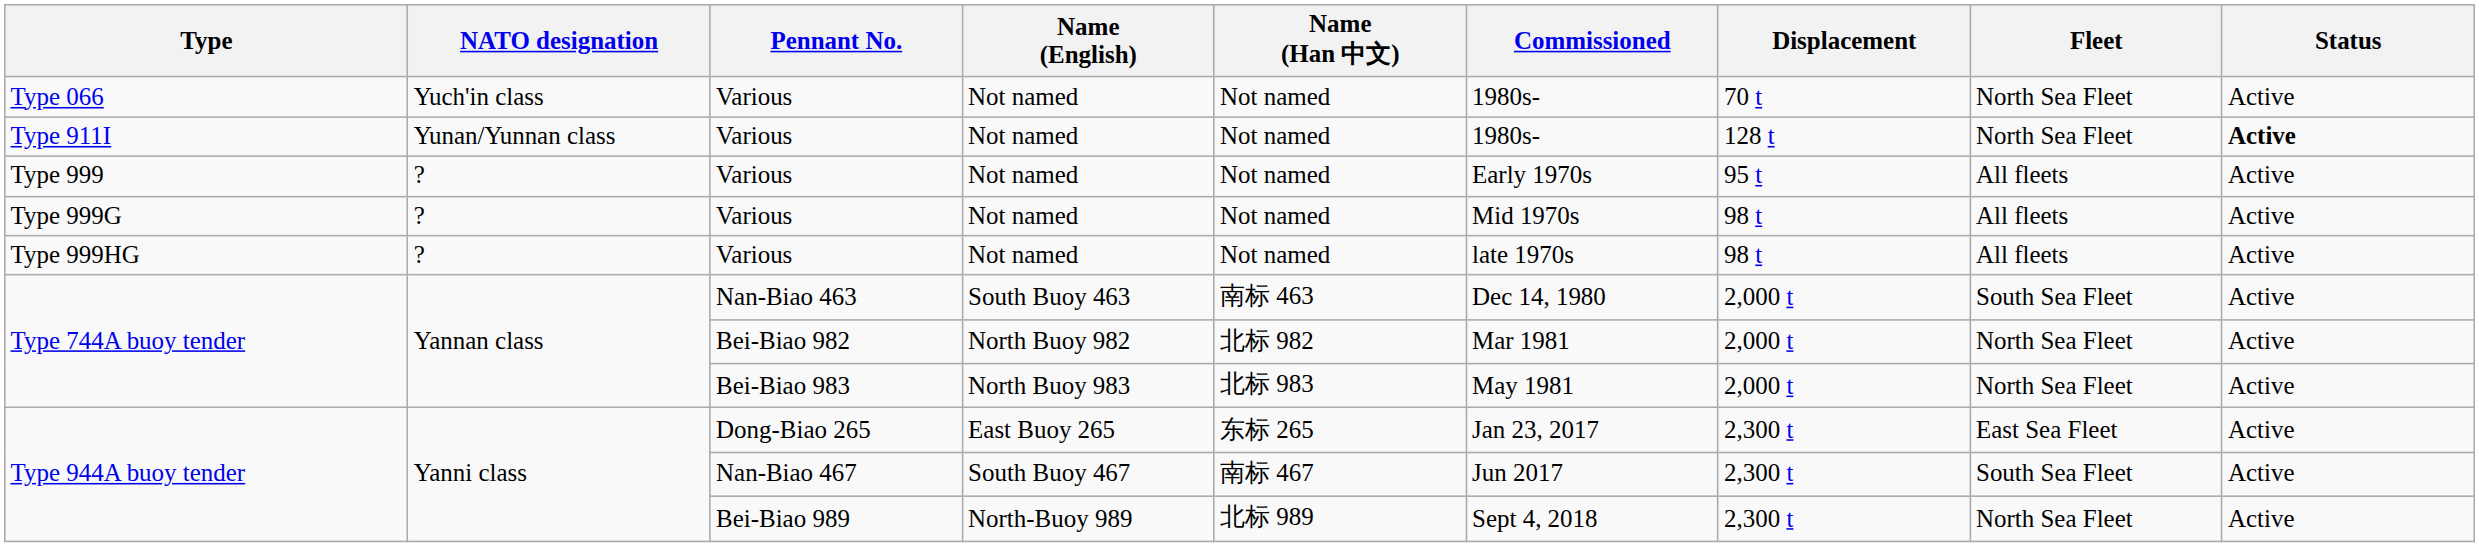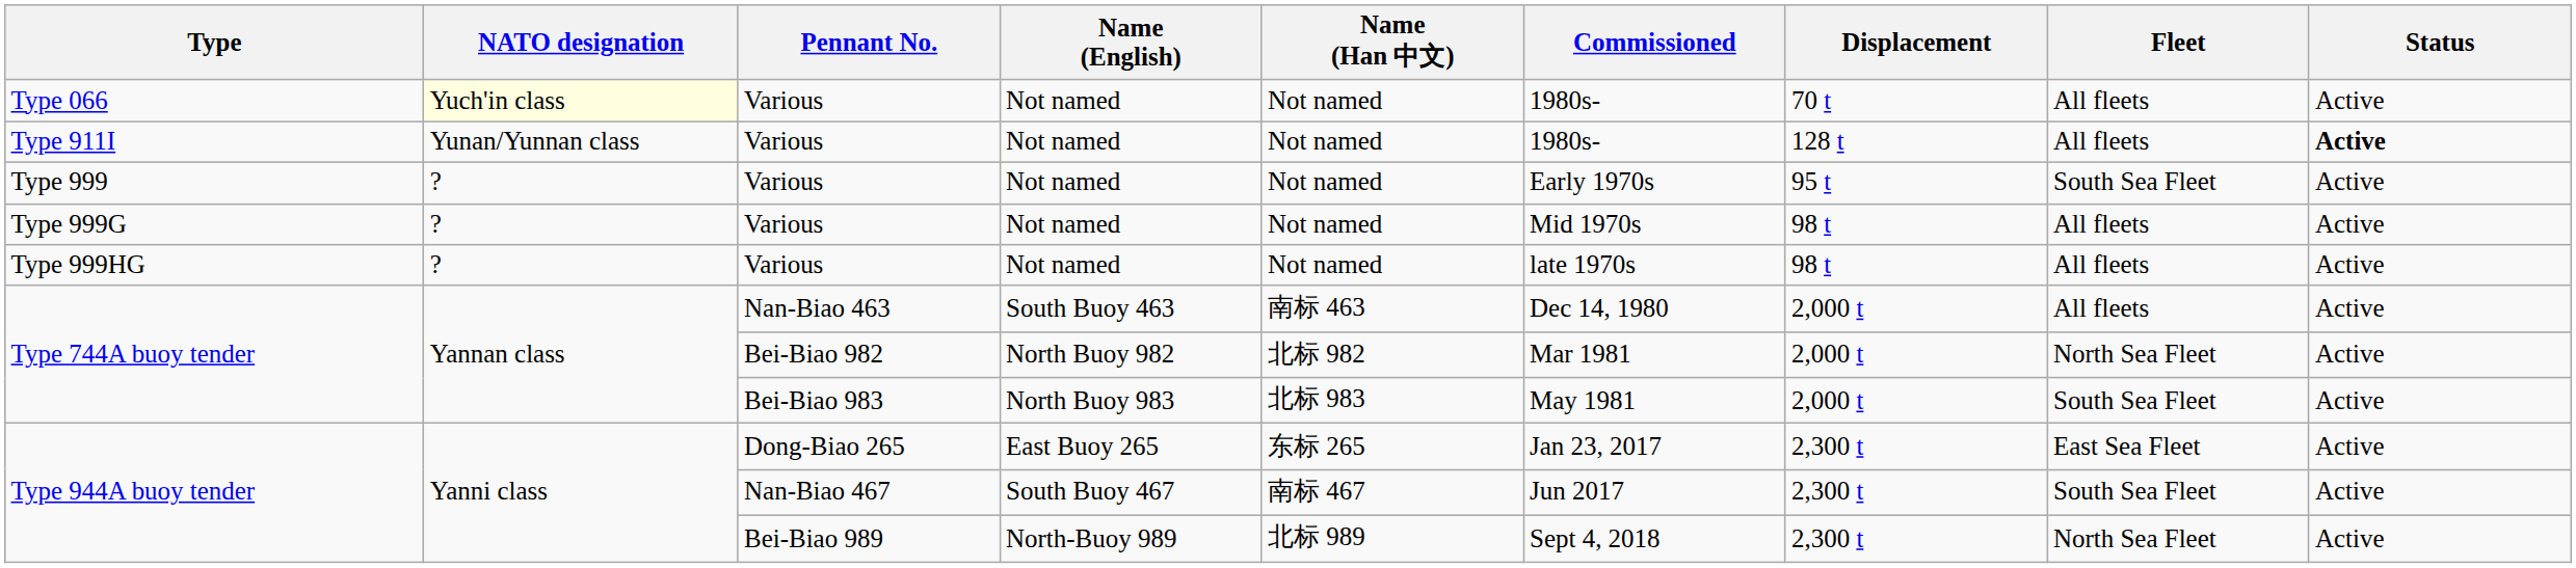Type 066 | NATO designation: no background -> lightyellow background
Type 066 | Fleet: North Sea Fleet -> All fleets
Type 911I | Fleet: North Sea Fleet -> All fleets
Type 999 | Fleet: All fleets -> South Sea Fleet
Type 744A buoy tender / Nan-Biao 463 | Fleet: South Sea Fleet -> All fleets
Type 744A buoy tender / Bei-Biao 983 | Fleet: North Sea Fleet -> South Sea Fleet
